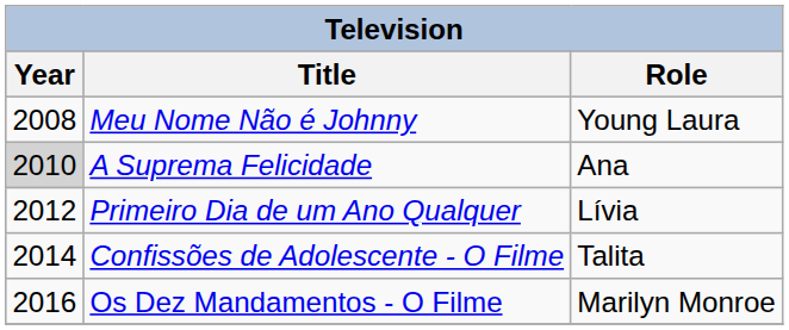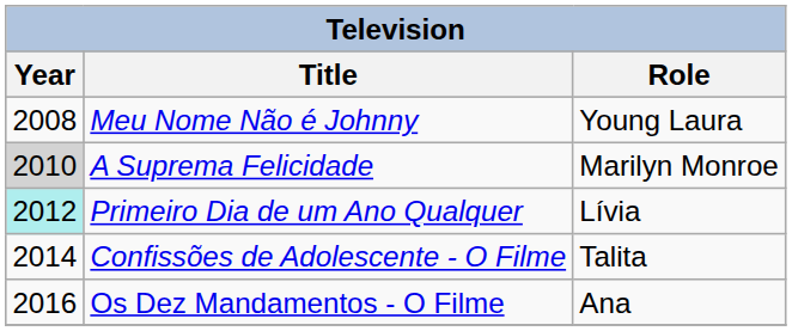A Suprema Felicidade | Role: Ana -> Marilyn Monroe
Primeiro Dia de um Ano Qualquer | Year: no background -> paleturquoise background
Os Dez Mandamentos - O Filme | Role: Marilyn Monroe -> Ana
